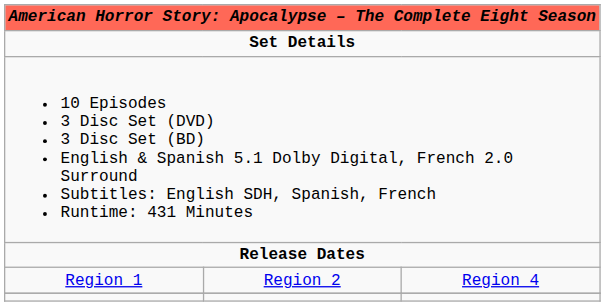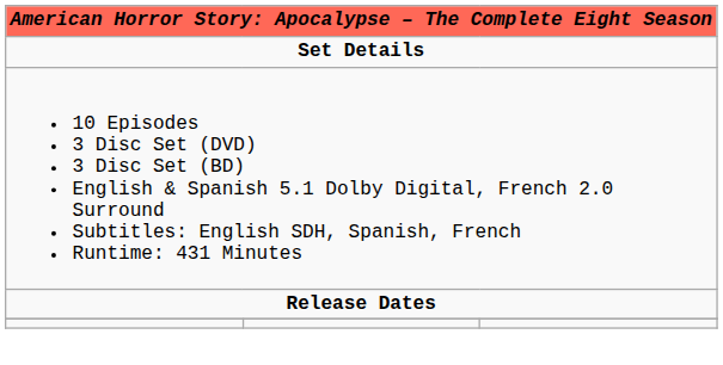- row: Region 1 | Region 2 | Region 4
